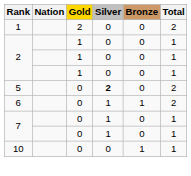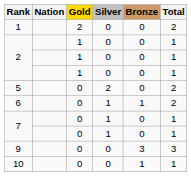5 | Silver: bold -> normal
+ row: 9 | 0 | 0 | 3 | 3
